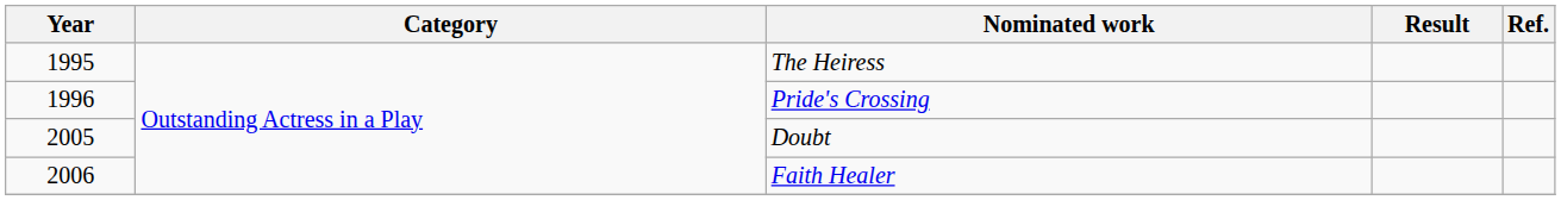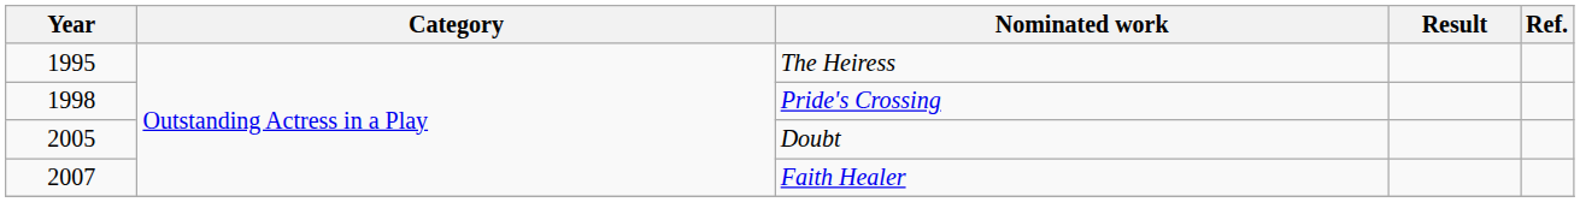Pride's Crossing | Year: 1996 -> 1998
Faith Healer | Year: 2006 -> 2007
